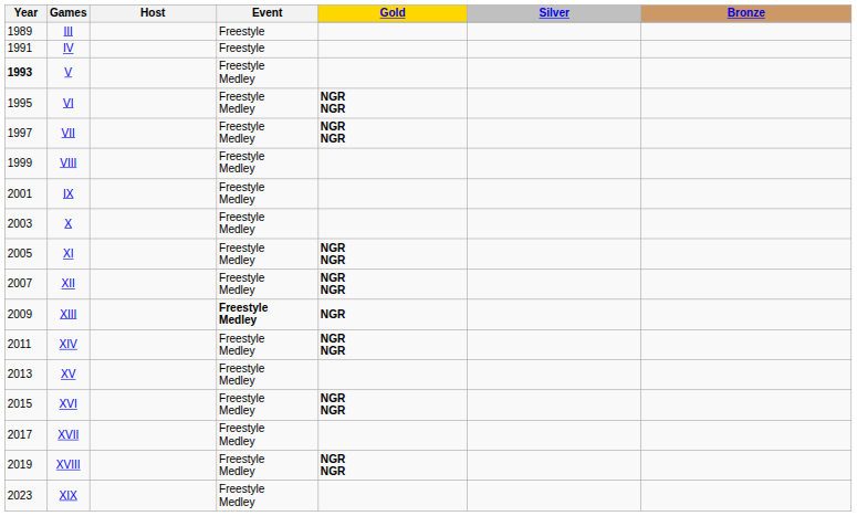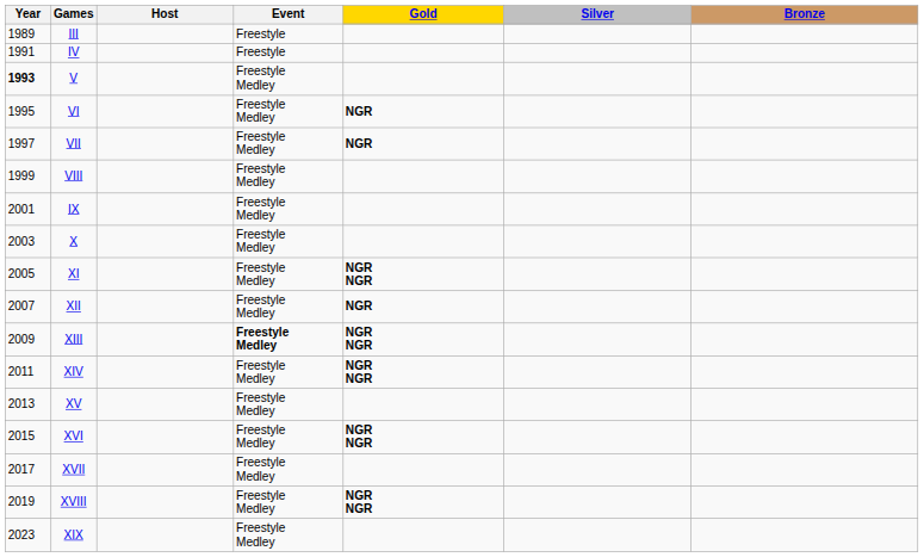VI | Gold: NGR NGR -> NGR
VII | Gold: NGR NGR -> NGR
XII | Gold: NGR NGR -> NGR
XIII | Gold: NGR -> NGR NGR
